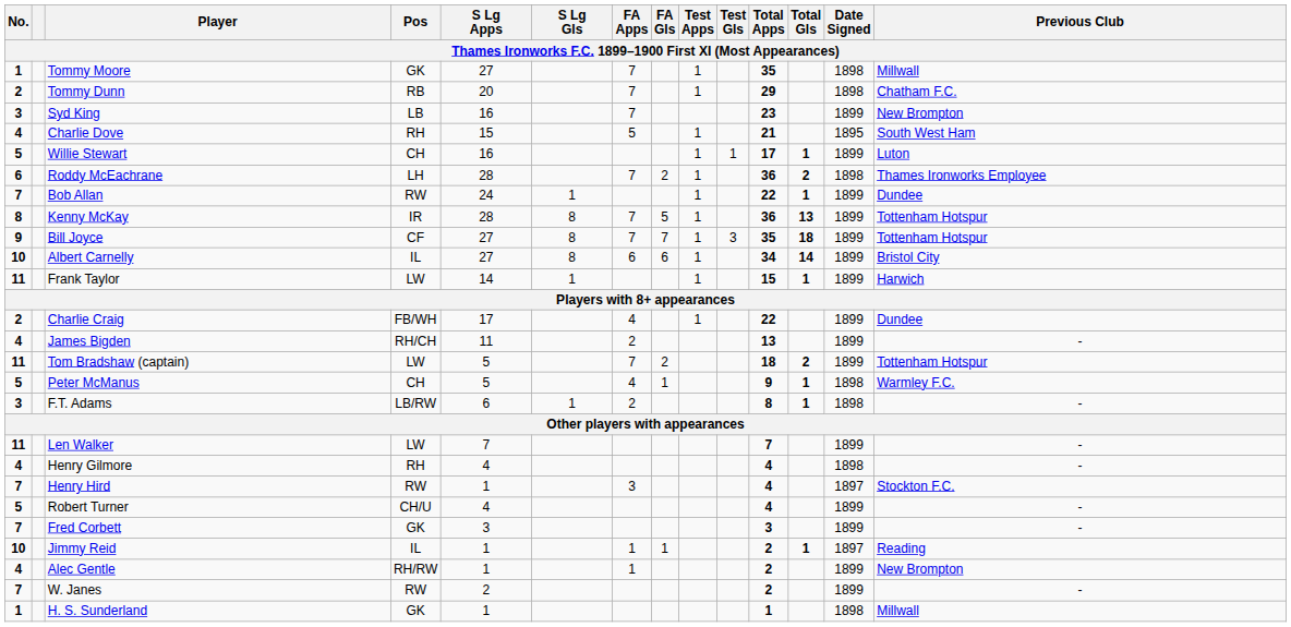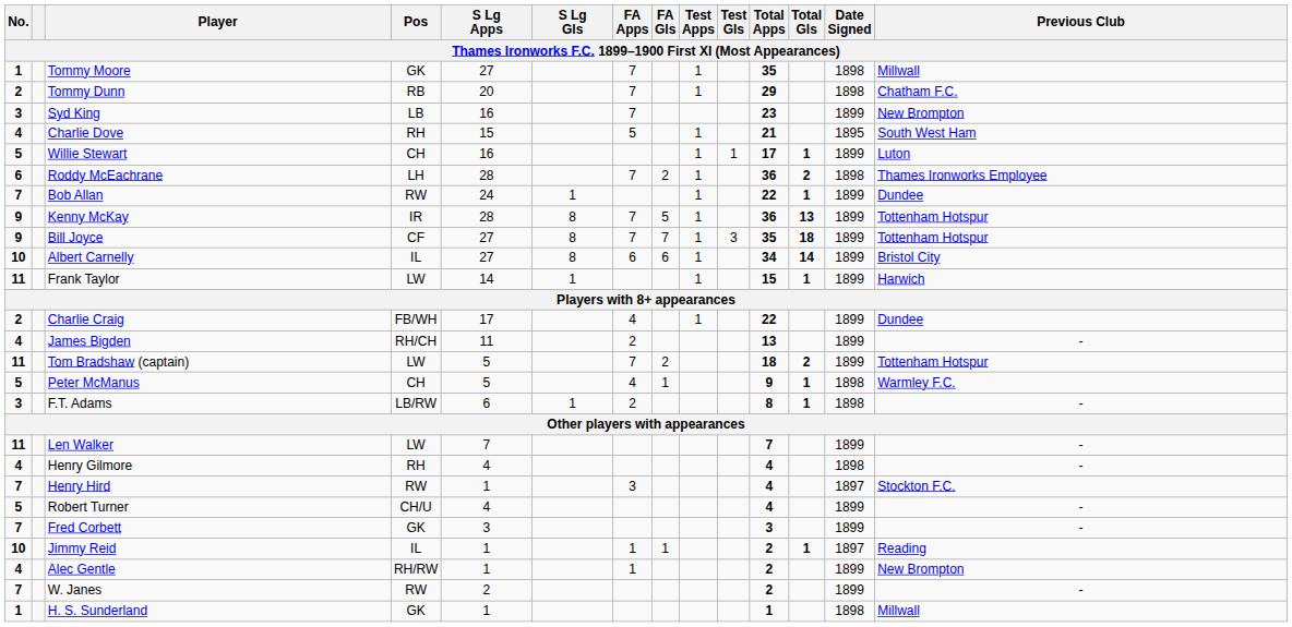Kenny McKay | No.: 8 -> 9
